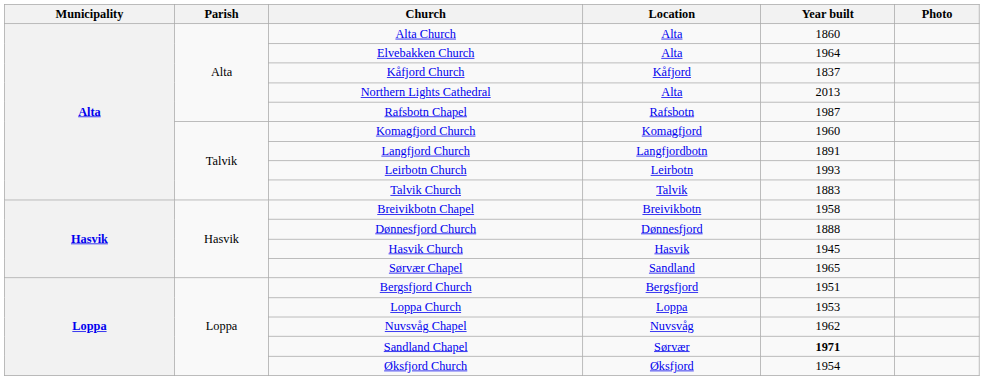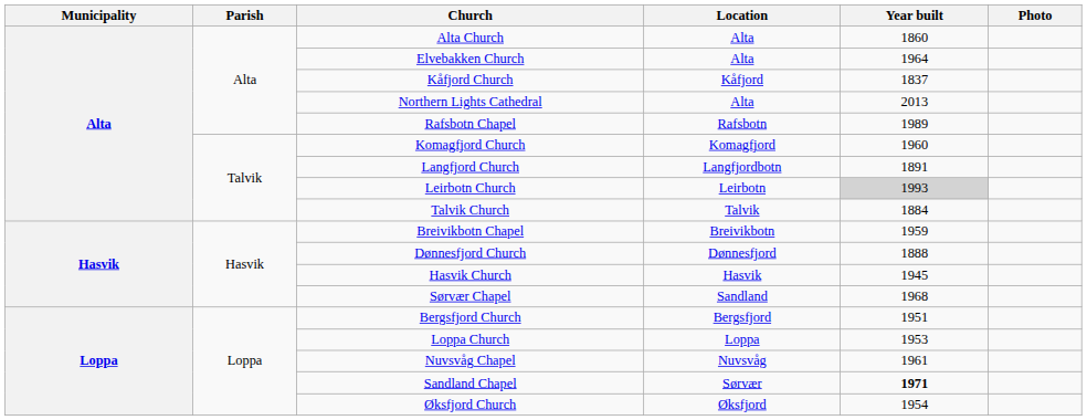Rafsbotn Chapel | Year built: 1987 -> 1989
Leirbotn Church | Year built: no background -> lightgrey background
Talvik Church | Year built: 1883 -> 1884
Breivikbotn Chapel | Year built: 1958 -> 1959
Sørvær Chapel | Year built: 1965 -> 1968
Nuvsvåg Chapel | Year built: 1962 -> 1961
